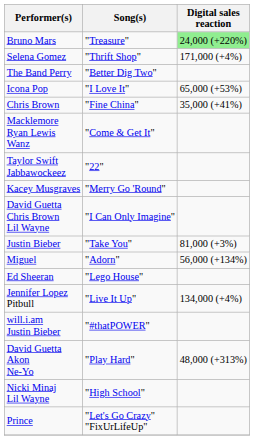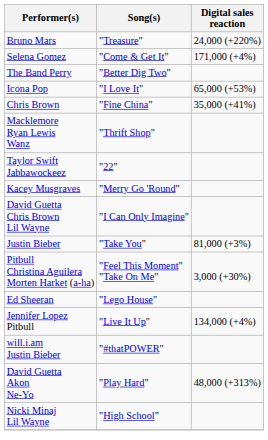Bruno Mars | Digital sales reaction: lightgreen background -> no background
Selena Gomez | Song(s): "Thrift Shop" -> "Come & Get It"
Macklemore Ryan Lewis Wanz | Song(s): "Come & Get It" -> "Thrift Shop"
+ row: Pitbull Christina Aguilera Morten Harket (a-ha) | "Feel This Moment" "Take On Me" | 3,000 (+30%)
- row: Miguel | "Adorn" | 56,000 (+134%)
- row: Prince | "Let's Go Crazy" "FixUrLifeUp"
